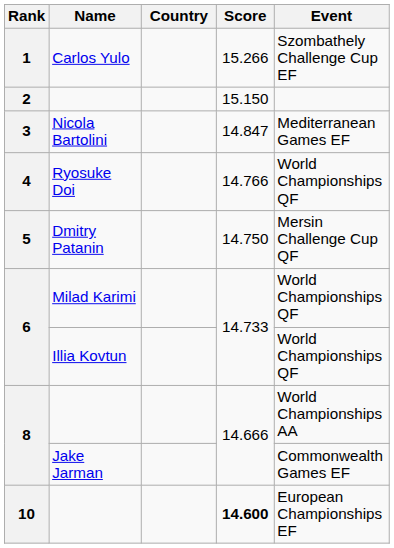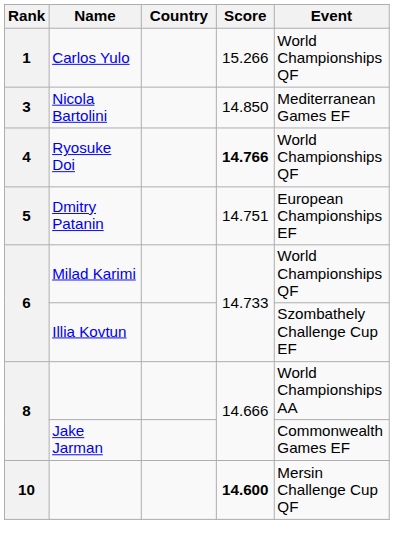1 | Event: Szombathely Challenge Cup EF -> World Championships QF
- row: 2 | 15.150
3 | Score: 14.847 -> 14.850
4 | Score: normal -> bold
5 | Score: 14.750 -> 14.751
5 | Event: Mersin Challenge Cup QF -> European Championships EF
6 / Illia Kovtun | Event: World Championships QF -> Szombathely Challenge Cup EF
10 | Event: European Championships EF -> Mersin Challenge Cup QF
